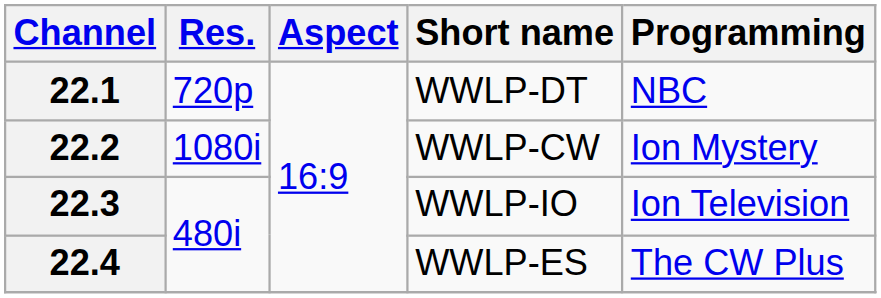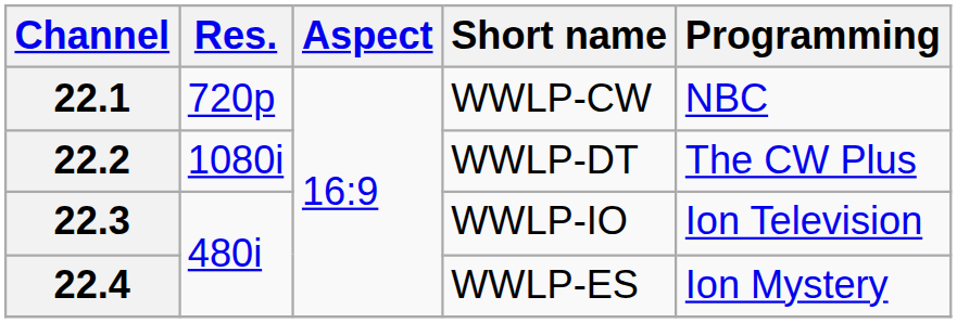22.1 | Short name: WWLP-DT -> WWLP-CW
22.2 | Short name: WWLP-CW -> WWLP-DT
22.2 | Programming: Ion Mystery -> The CW Plus
22.4 | Programming: The CW Plus -> Ion Mystery
